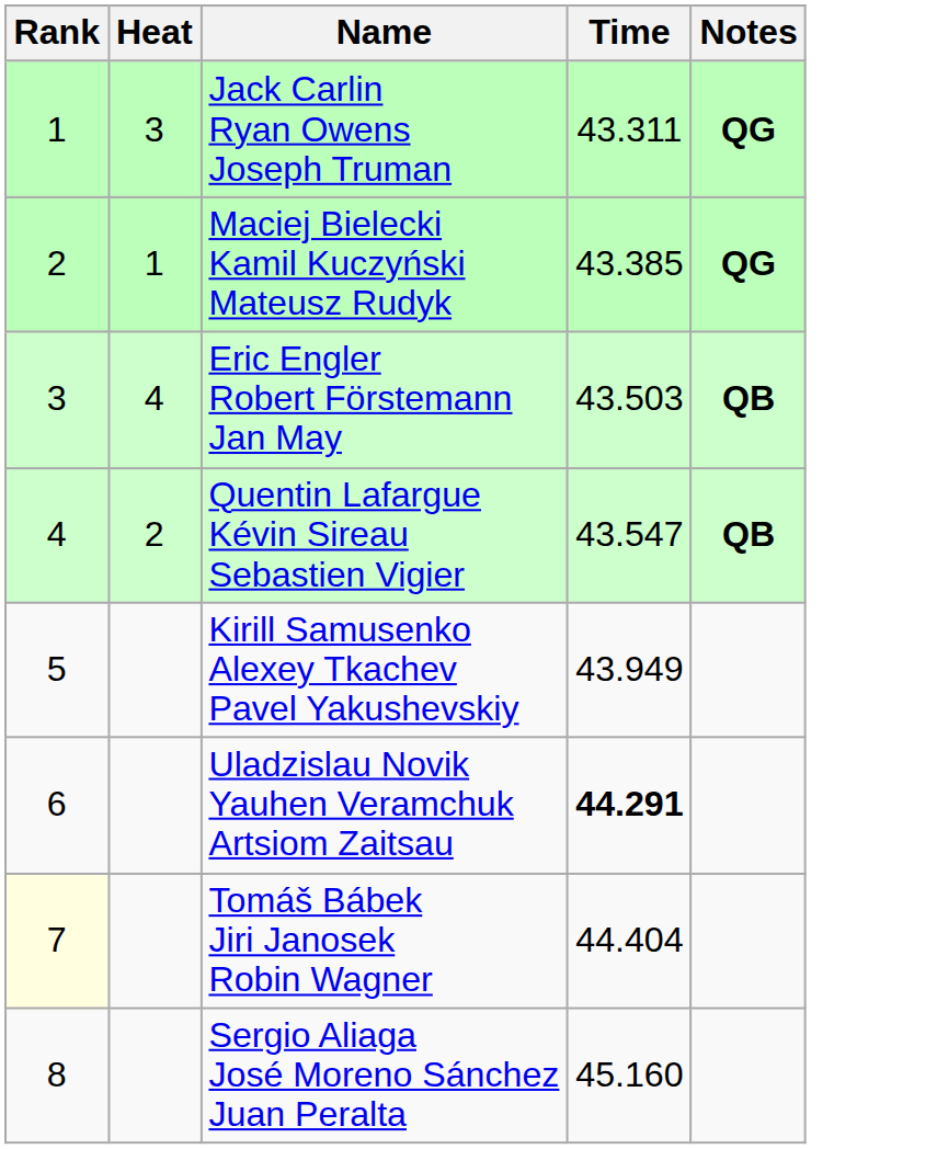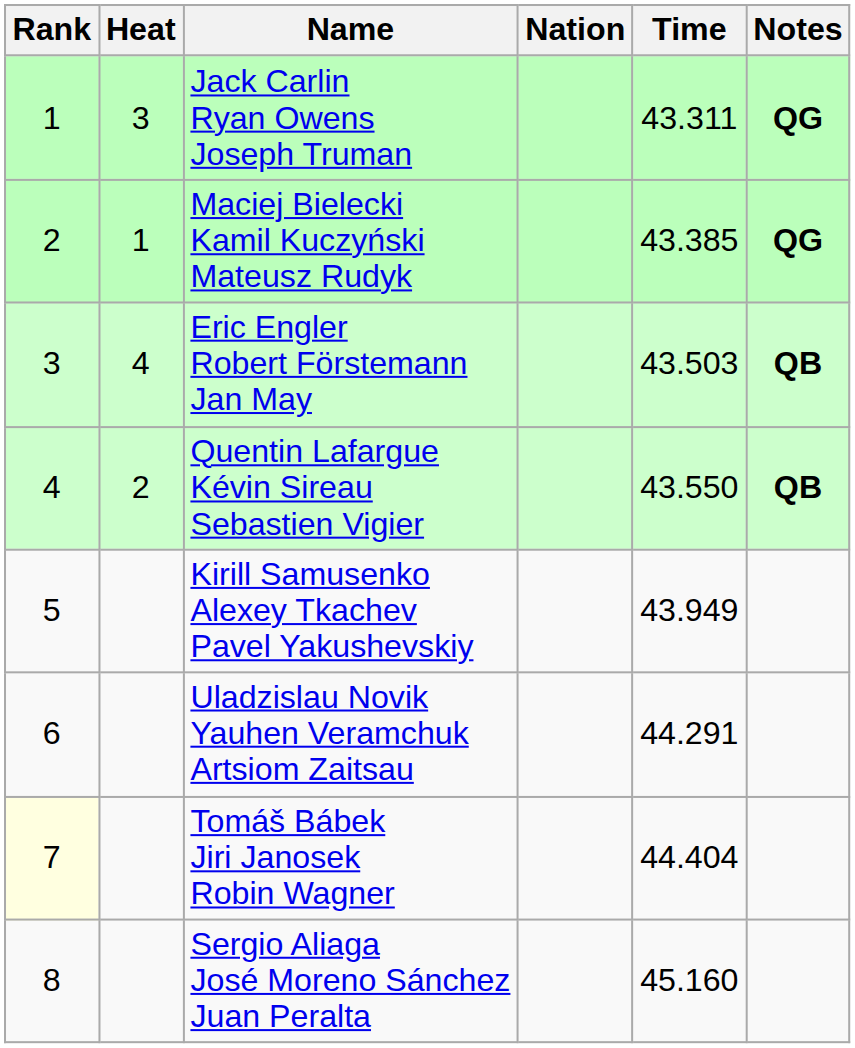+ column: Nation
Quentin Lafargue Kévin Sireau Sebastien Vigier | Time: 43.547 -> 43.550
Uladzislau Novik Yauhen Veramchuk Artsiom Zaitsau | Time: bold -> normal
